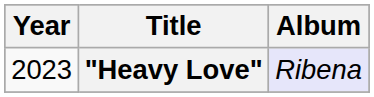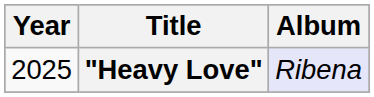"Heavy Love" | Year: 2023 -> 2025
